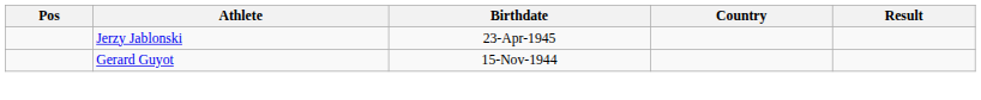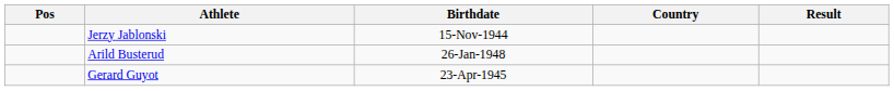Jerzy Jablonski | Birthdate: 23-Apr-1945 -> 15-Nov-1944
+ row: Arild Busterud | 26-Jan-1948
Gerard Guyot | Birthdate: 15-Nov-1944 -> 23-Apr-1945
